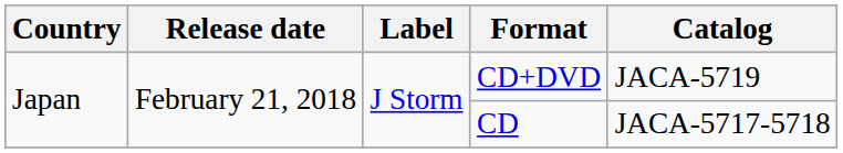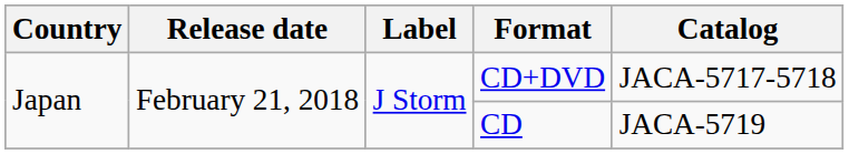CD+DVD | Catalog: JACA-5719 -> JACA-5717-5718
CD | Catalog: JACA-5717-5718 -> JACA-5719
